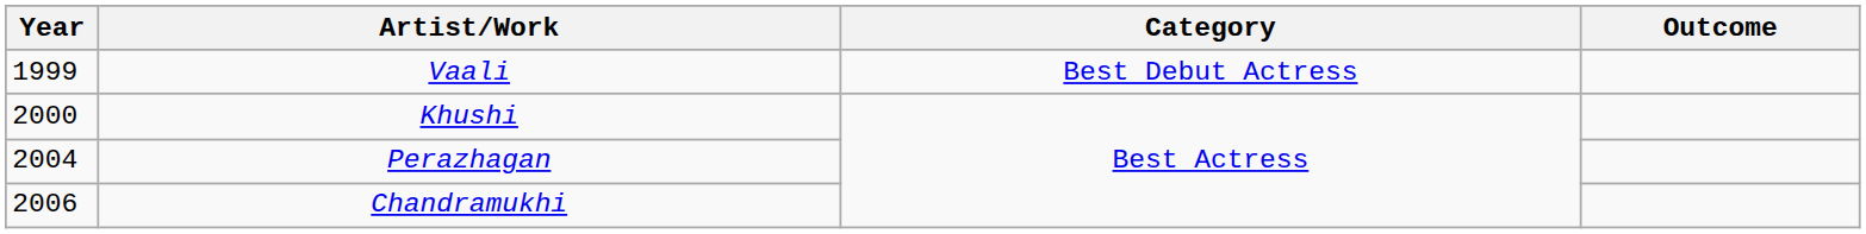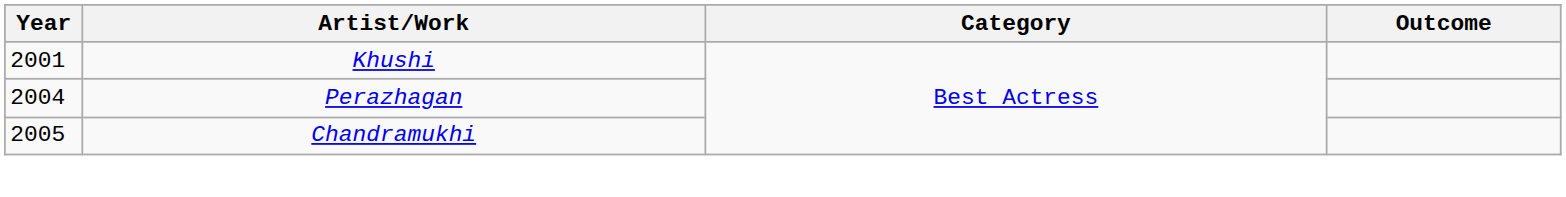- row: 1999 | Vaali | Best Debut Actress
Khushi | Year: 2000 -> 2001
Chandramukhi | Year: 2006 -> 2005
